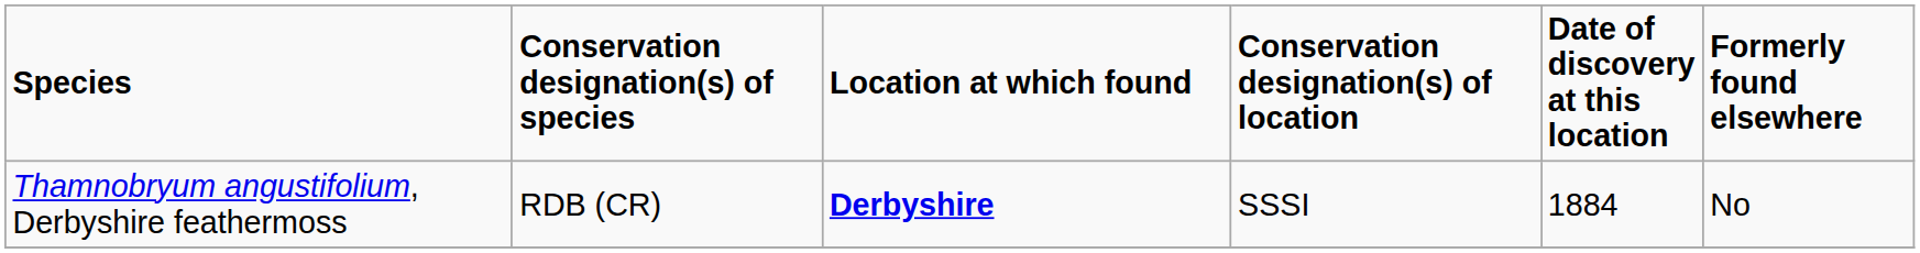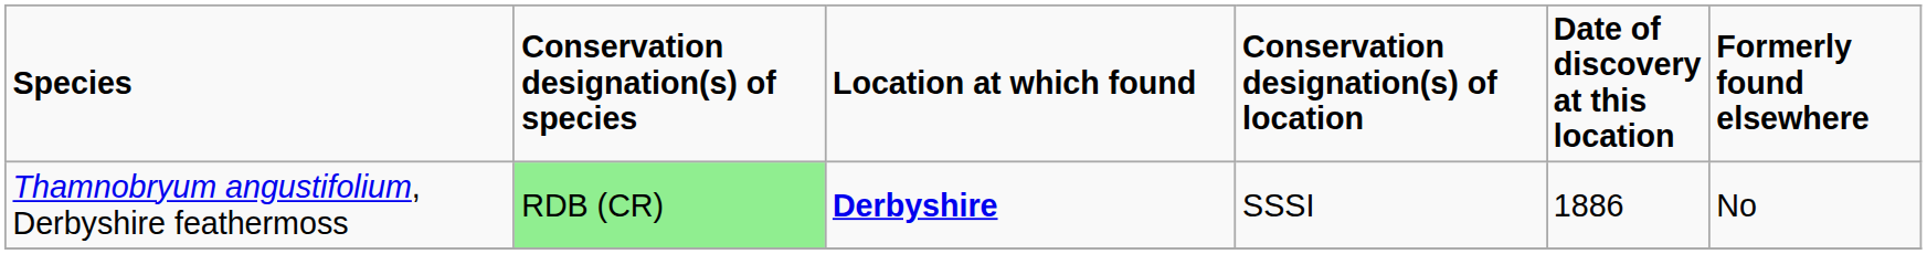Thamnobryum angustifolium, Derbyshire feathermoss | Conservation designation(s) of species: no background -> lightgreen background
Thamnobryum angustifolium, Derbyshire feathermoss | Date of discovery at this location: 1884 -> 1886
